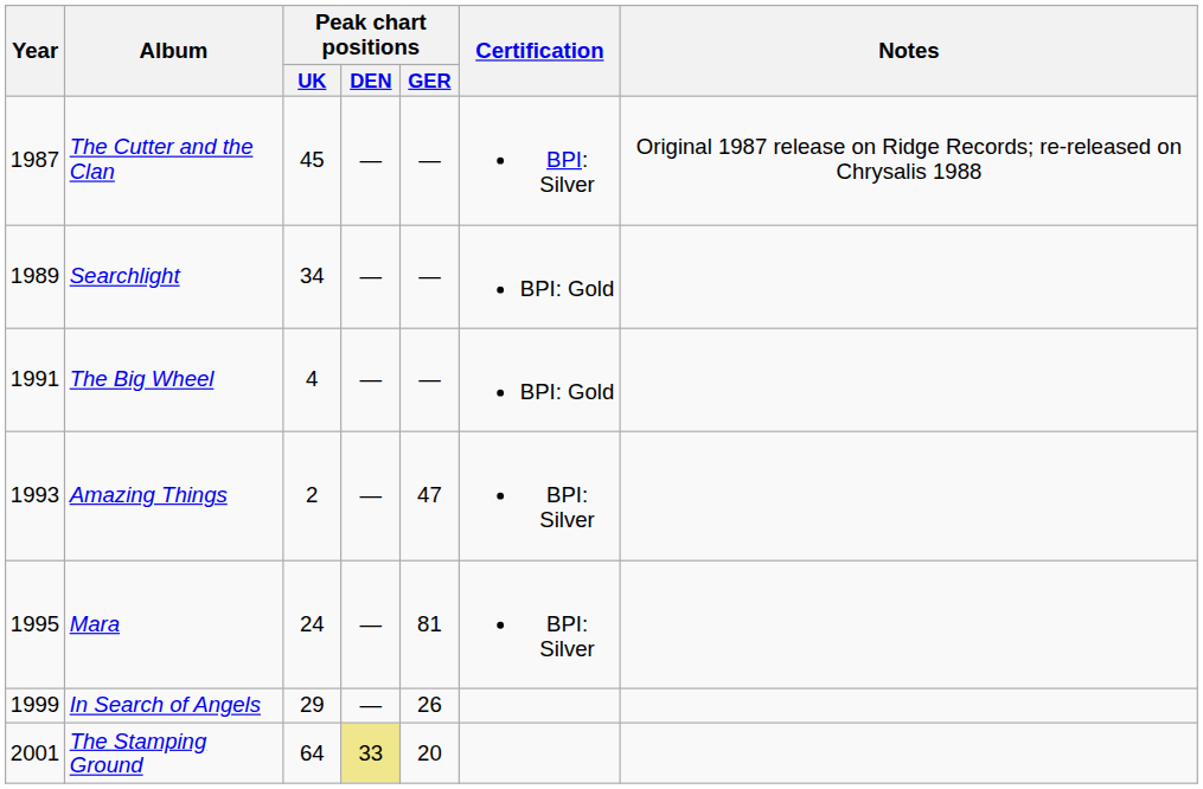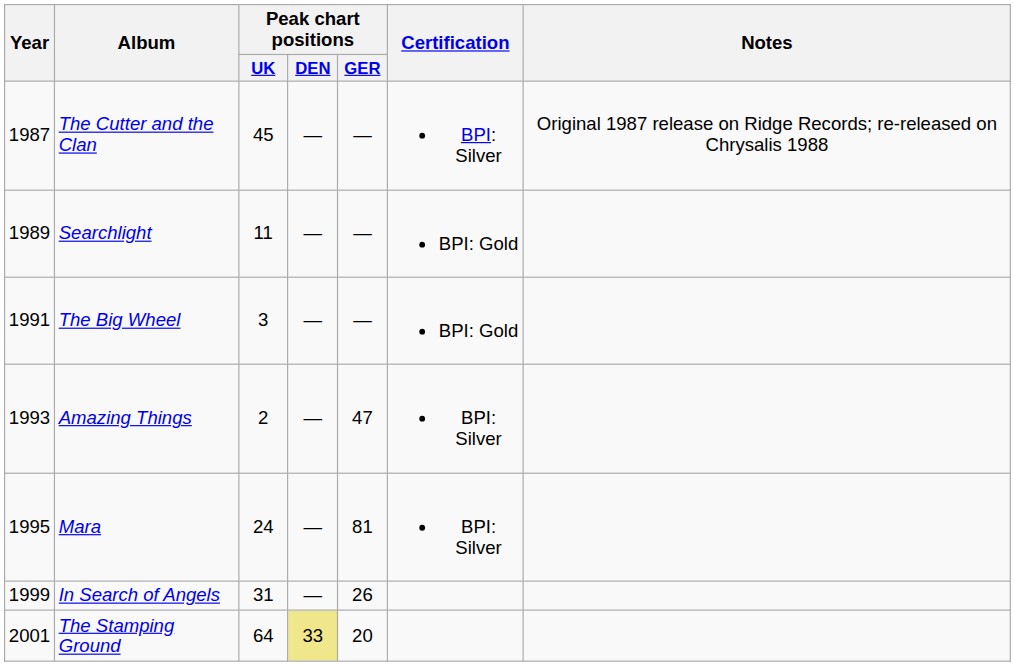Searchlight | Peak chart positions / UK: 34 -> 11
The Big Wheel | Peak chart positions / UK: 4 -> 3
In Search of Angels | Peak chart positions / UK: 29 -> 31
